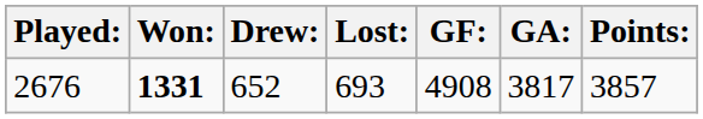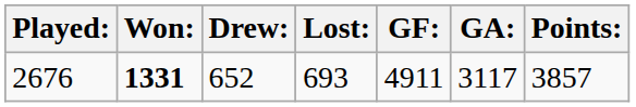2676 | GF:: 4908 -> 4911
2676 | GA:: 3817 -> 3117
